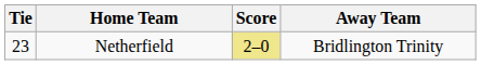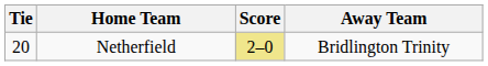Netherfield | Tie: 23 -> 20
